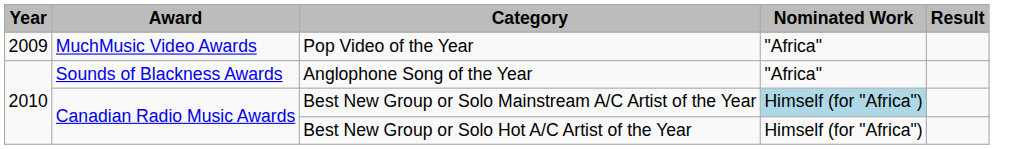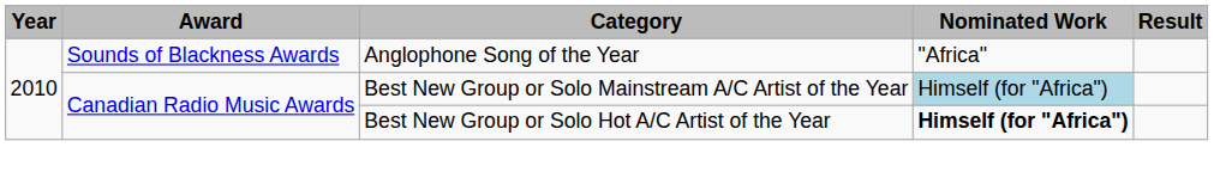- row: 2009 | MuchMusic Video Awards | Pop Video of the Year | "Africa"
Best New Group or Solo Hot A/C Artist of the Year | Nominated Work: normal -> bold
